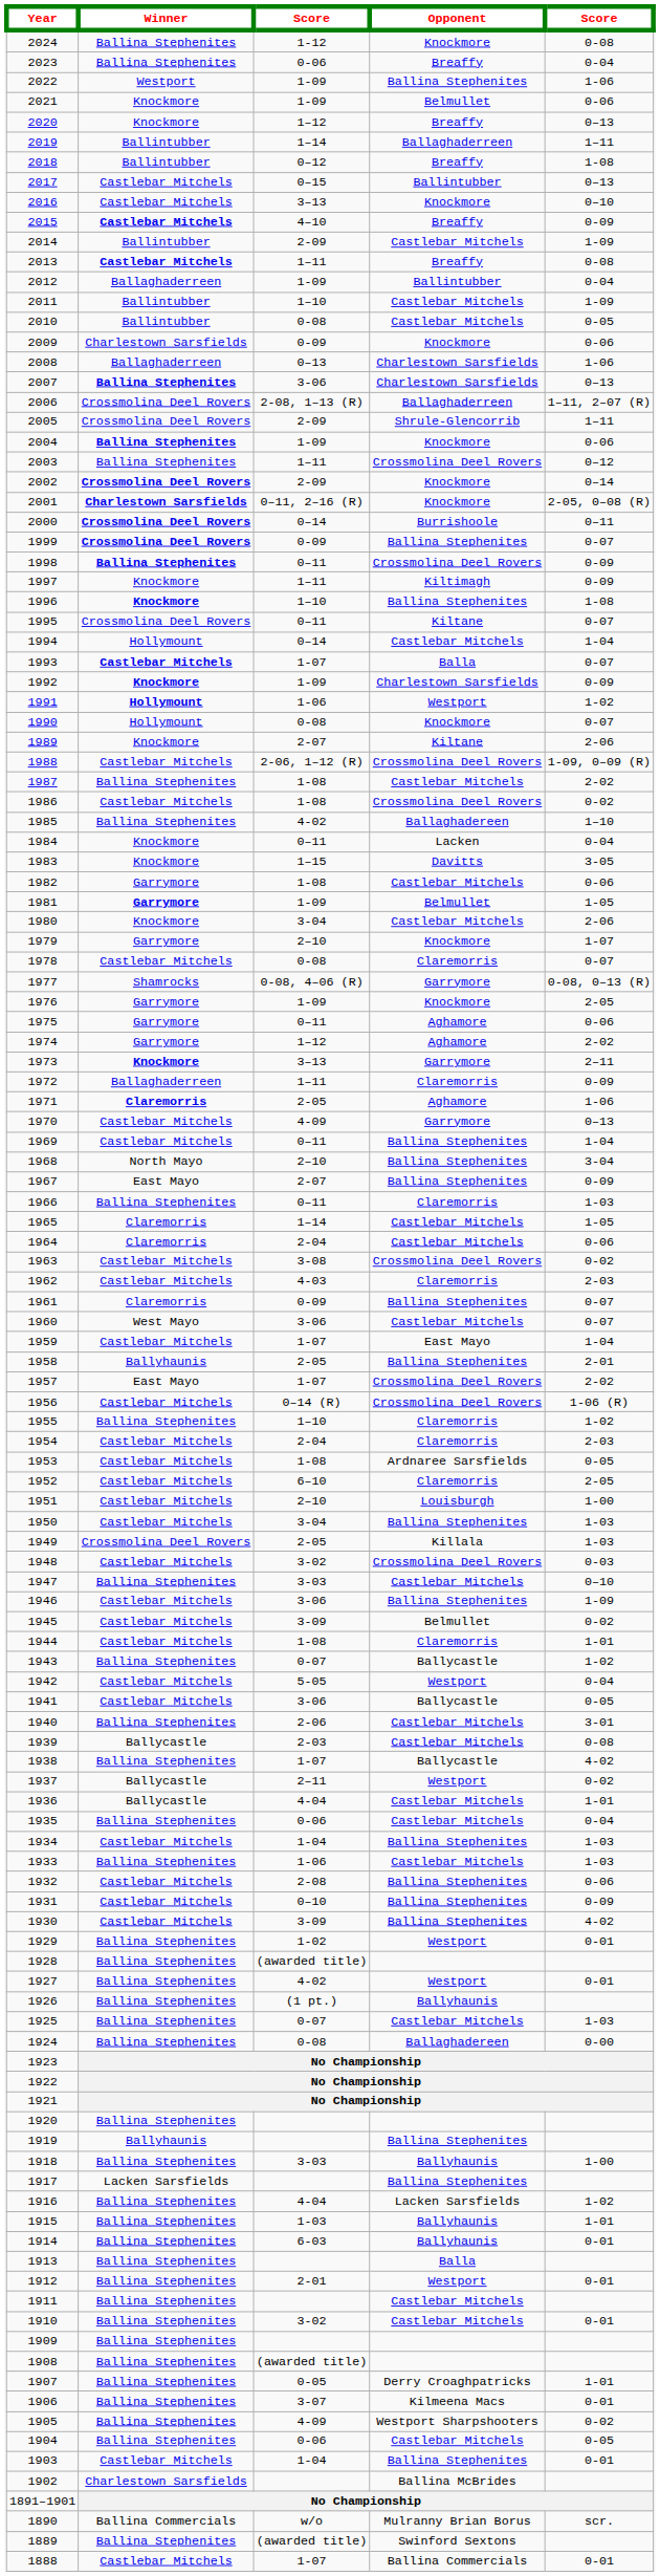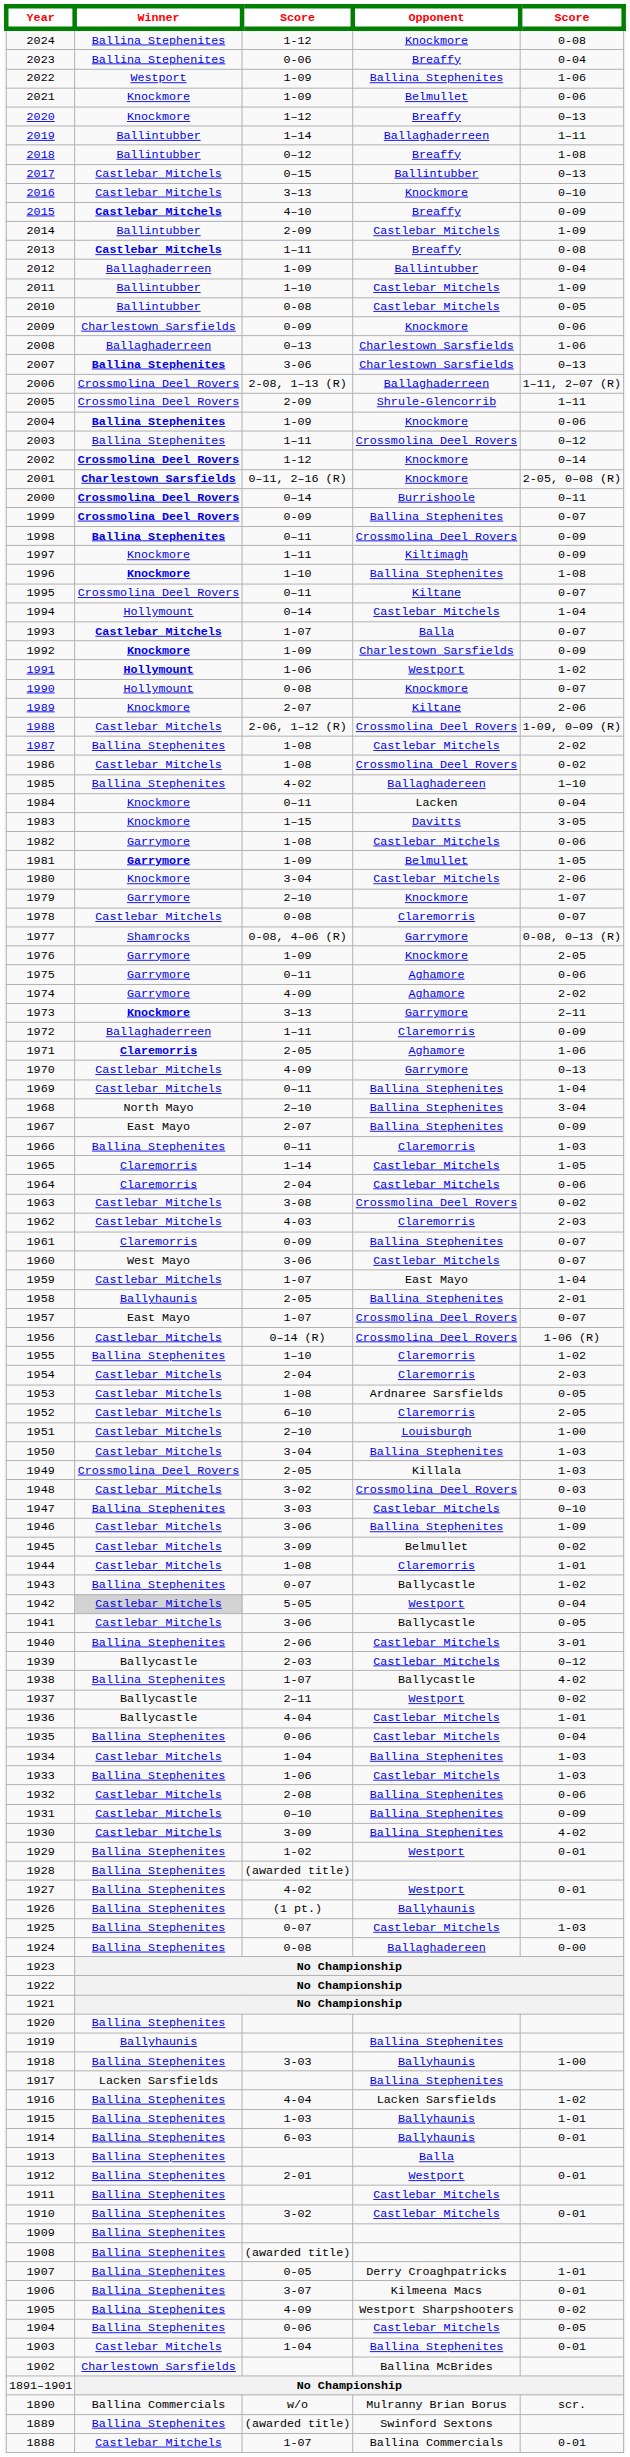2002 | column 3: 2-09 -> 1-12
1974 | column 3: 1–12 -> 4-09
1957 | column 5: 2-02 -> 0-07
1942 | Winner: no background -> lightgrey background
1939 | column 5: 0-08 -> 0–12
